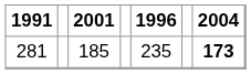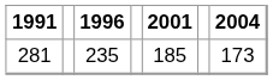columns swapped: 1996 <-> 2001
281 | 2004: bold -> normal
